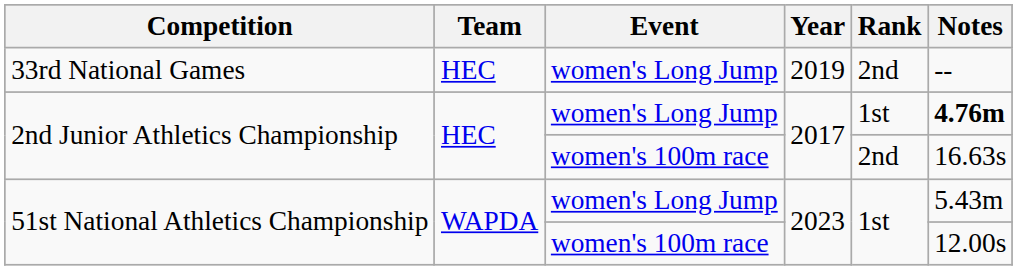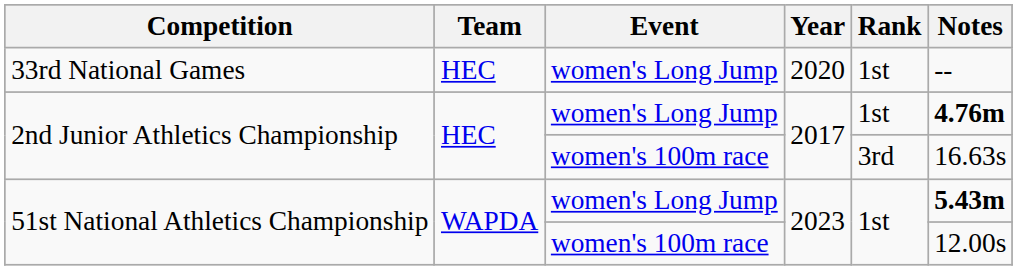33rd National Games | Year: 2019 -> 2020
33rd National Games | Rank: 2nd -> 1st
2nd Junior Athletics Championship / women's 100m race | Rank: 2nd -> 3rd
51st National Athletics Championship / women's Long Jump | Notes: normal -> bold
